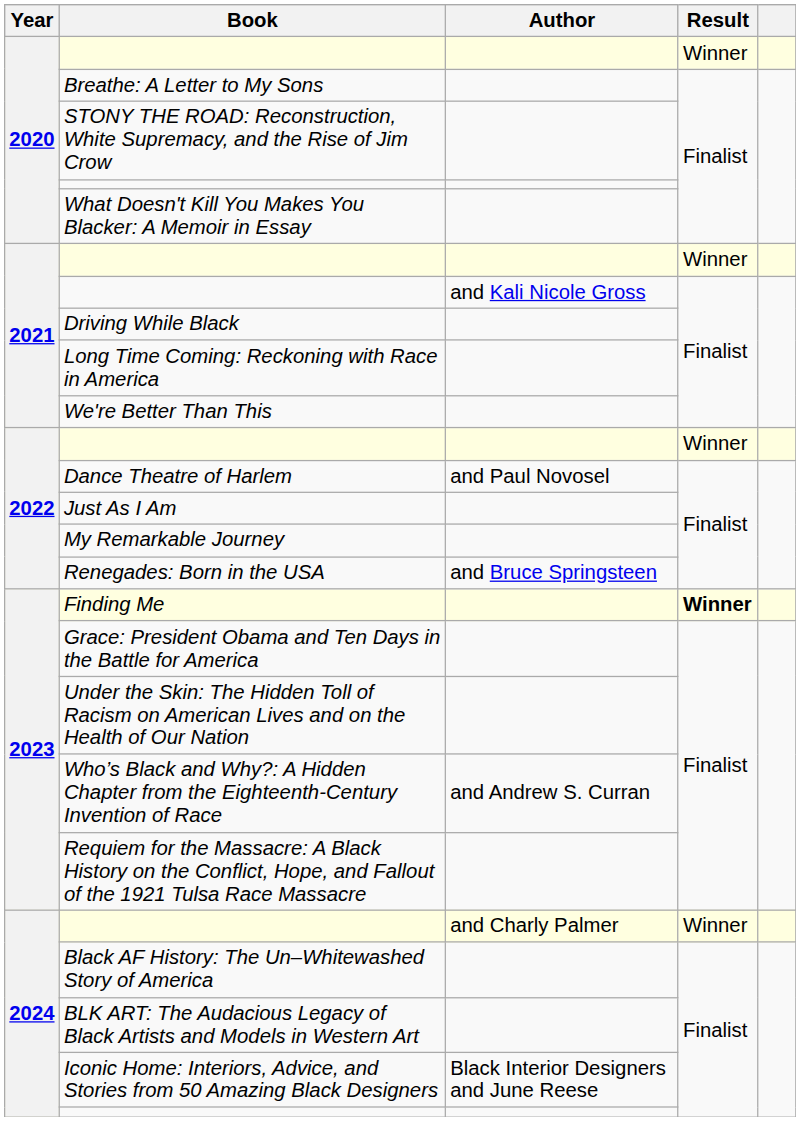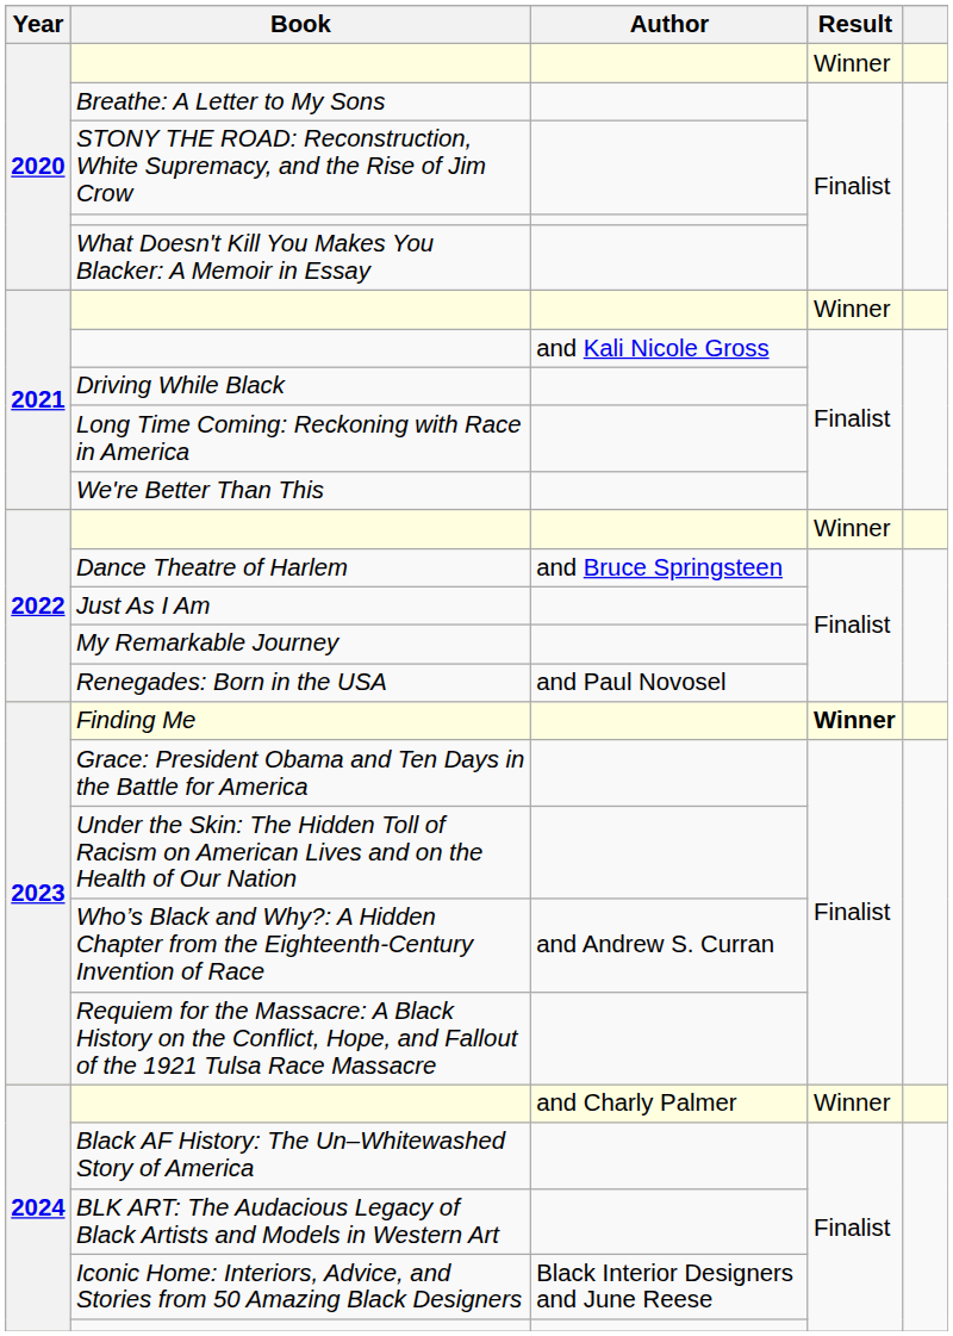Dance Theatre of Harlem | Author: and Paul Novosel -> and Bruce Springsteen
Renegades: Born in the USA | Author: and Bruce Springsteen -> and Paul Novosel
